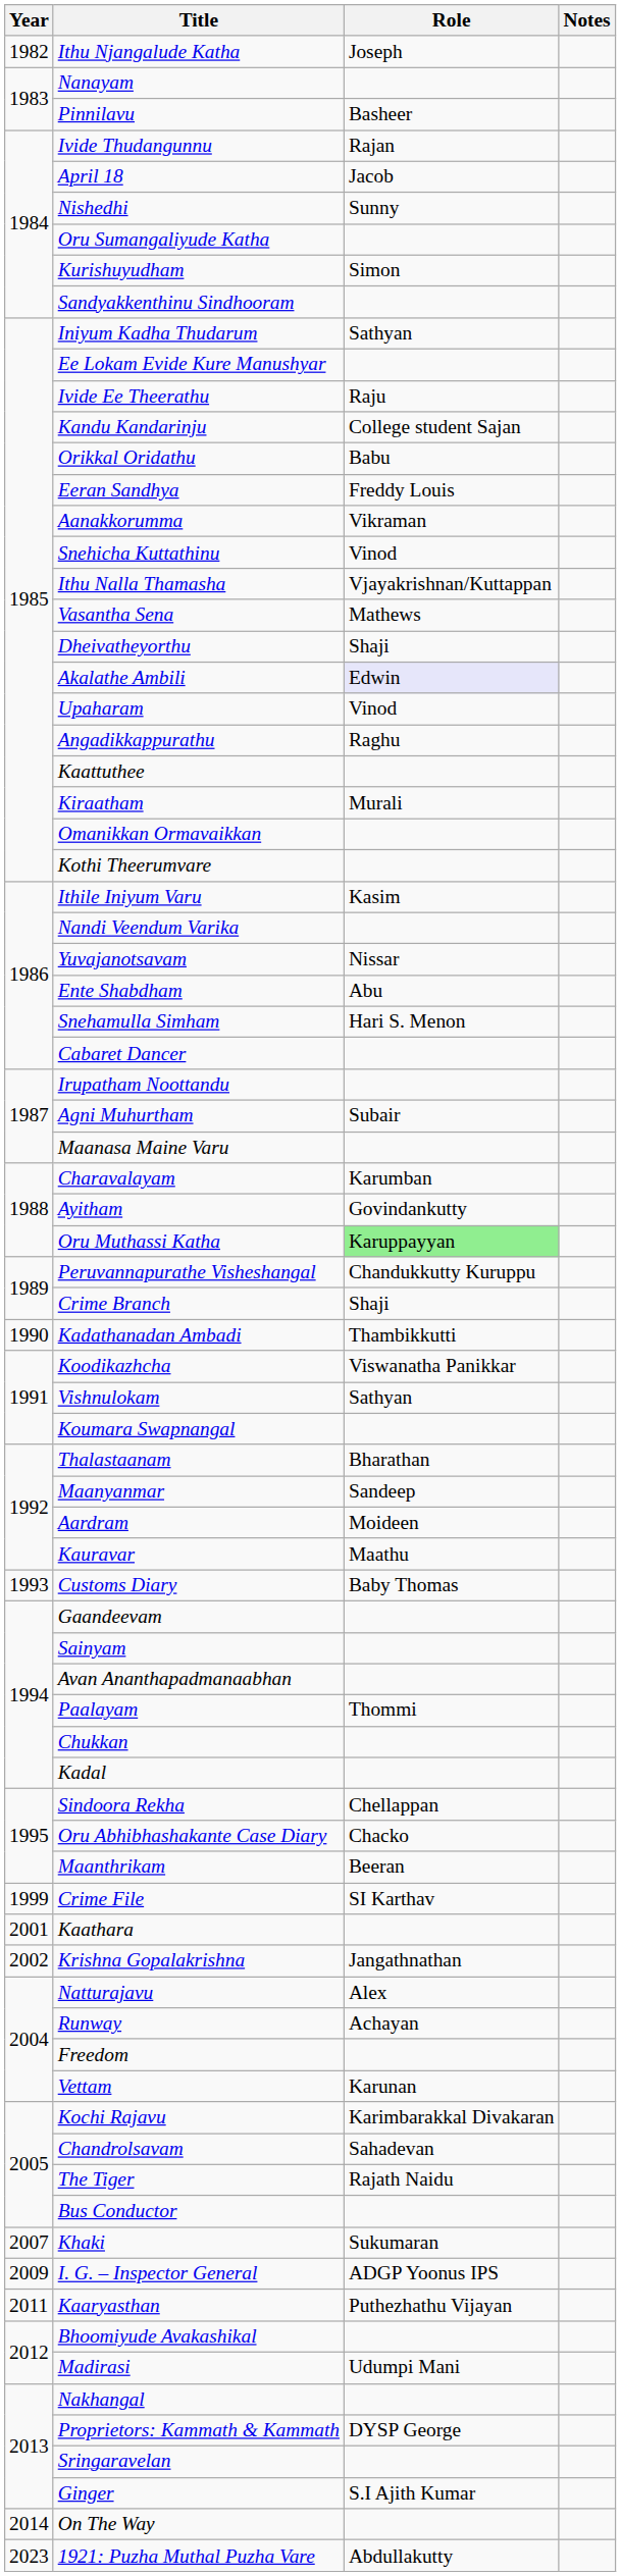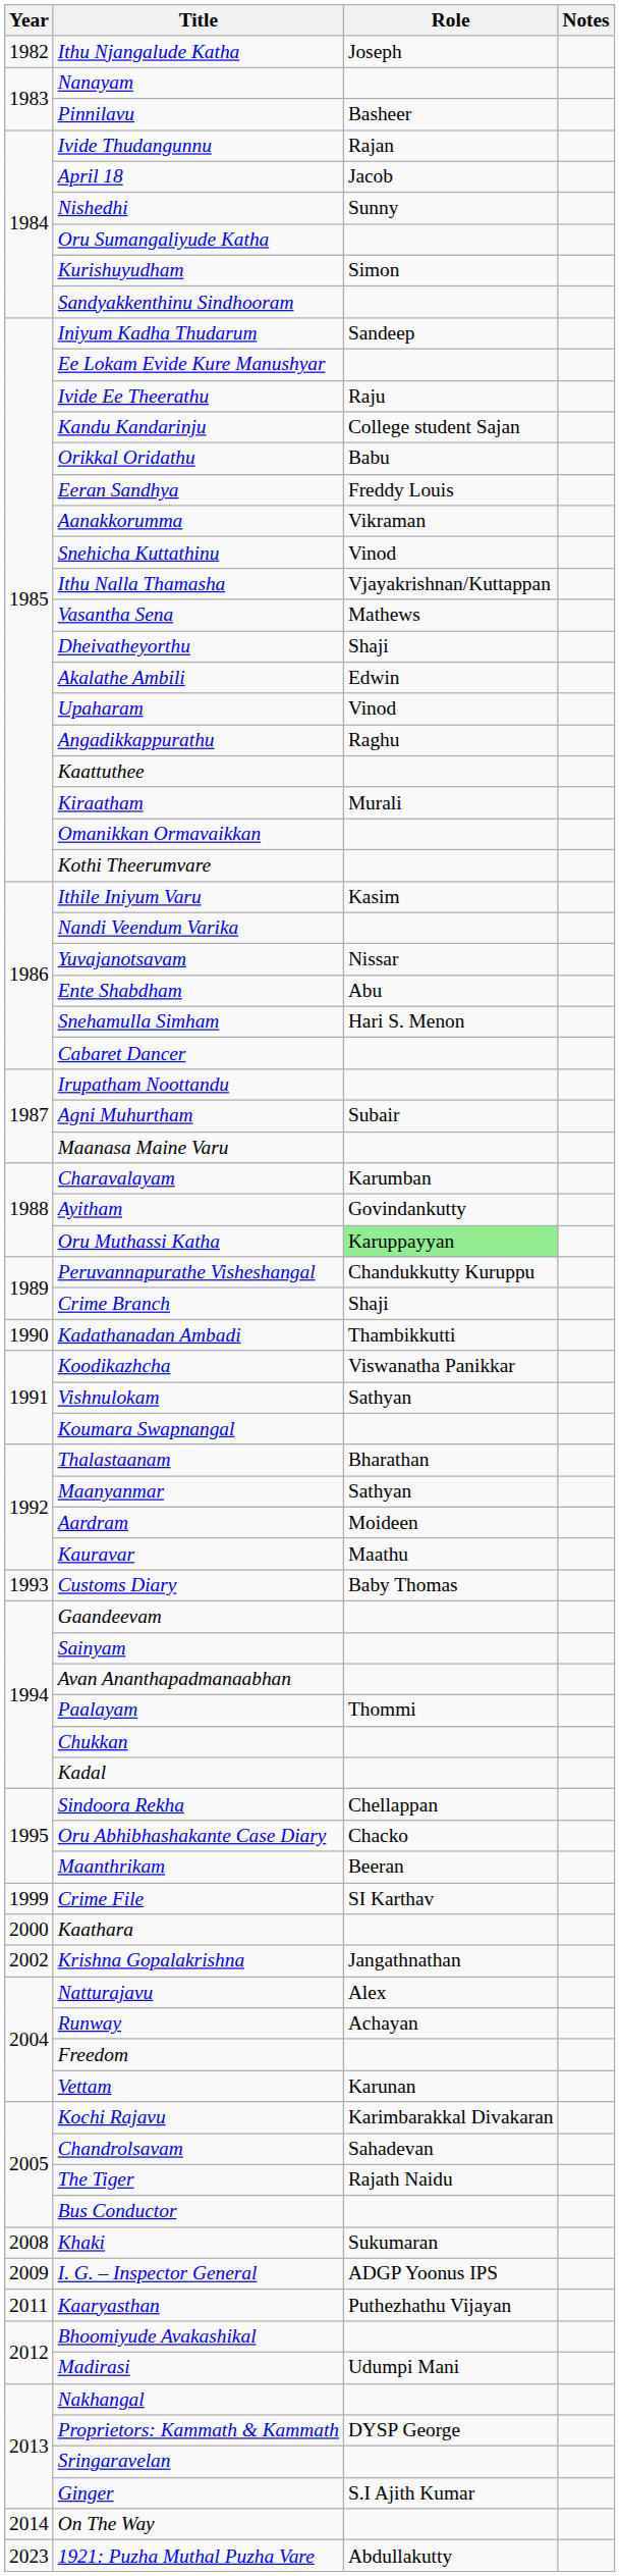Iniyum Kadha Thudarum | Role: Sathyan -> Sandeep
Akalathe Ambili | Role: lavender background -> no background
Maanyanmar | Role: Sandeep -> Sathyan
Kaathara | Year: 2001 -> 2000
Khaki | Year: 2007 -> 2008
